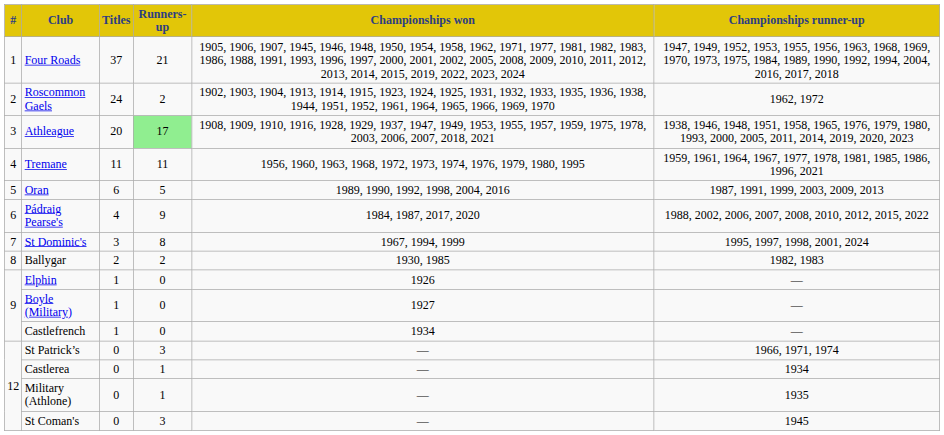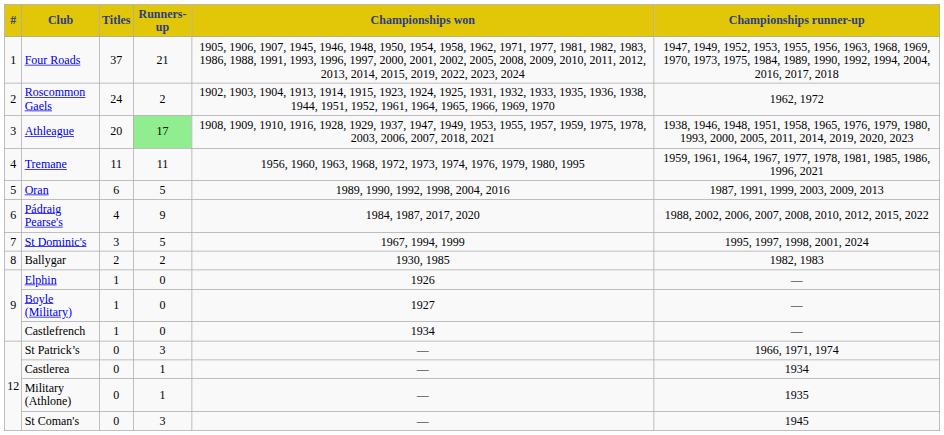St Dominic's | Runners-up: 8 -> 5
